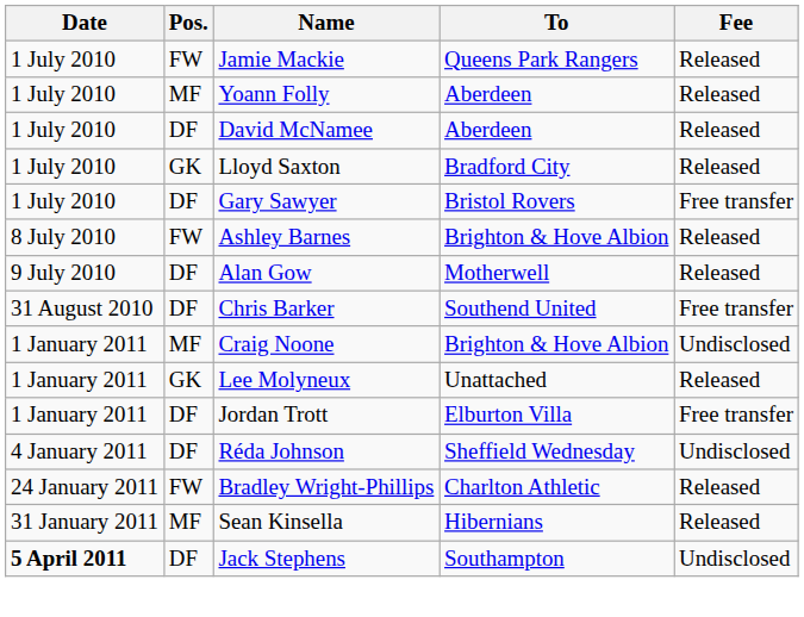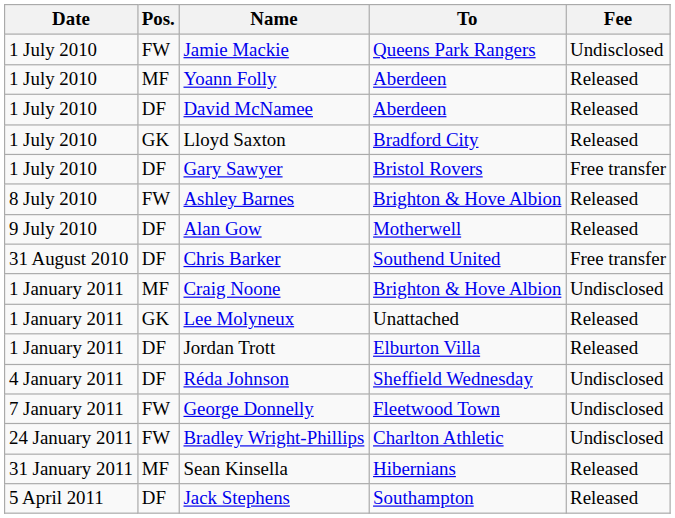Jamie Mackie | Fee: Released -> Undisclosed
Jordan Trott | Fee: Free transfer -> Released
+ row: 7 January 2011 | FW | George Donnelly | Fleetwood Town | Undisclosed
Bradley Wright-Phillips | Fee: Released -> Undisclosed
Jack Stephens | Date: bold -> normal
Jack Stephens | Fee: Undisclosed -> Released
